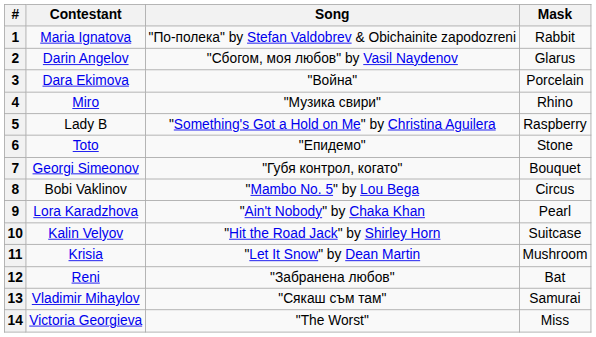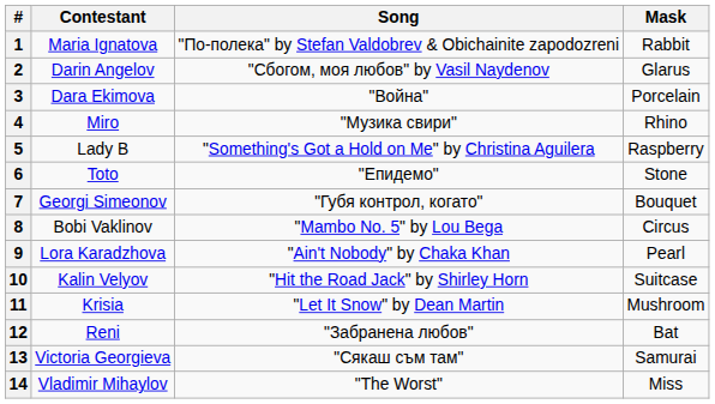13 | Contestant: Vladimir Mihaylov -> Victoria Georgieva
14 | Contestant: Victoria Georgieva -> Vladimir Mihaylov
